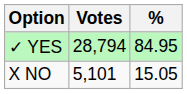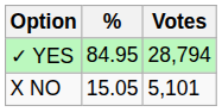columns swapped: Votes <-> %
